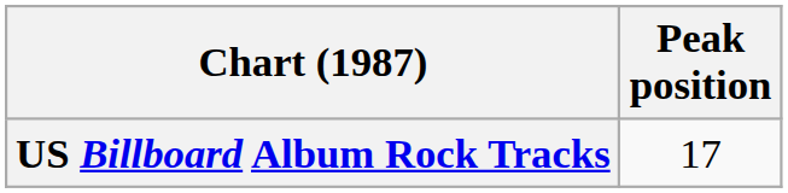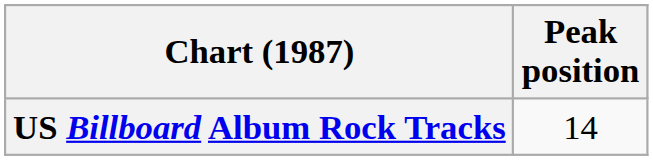US Billboard Album Rock Tracks | Peak position: 17 -> 14
